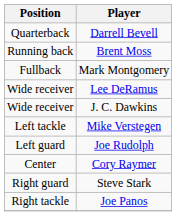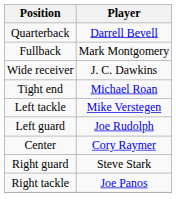- row: Running back | Brent Moss
- row: Wide receiver | Lee DeRamus
+ row: Tight end | Michael Roan
